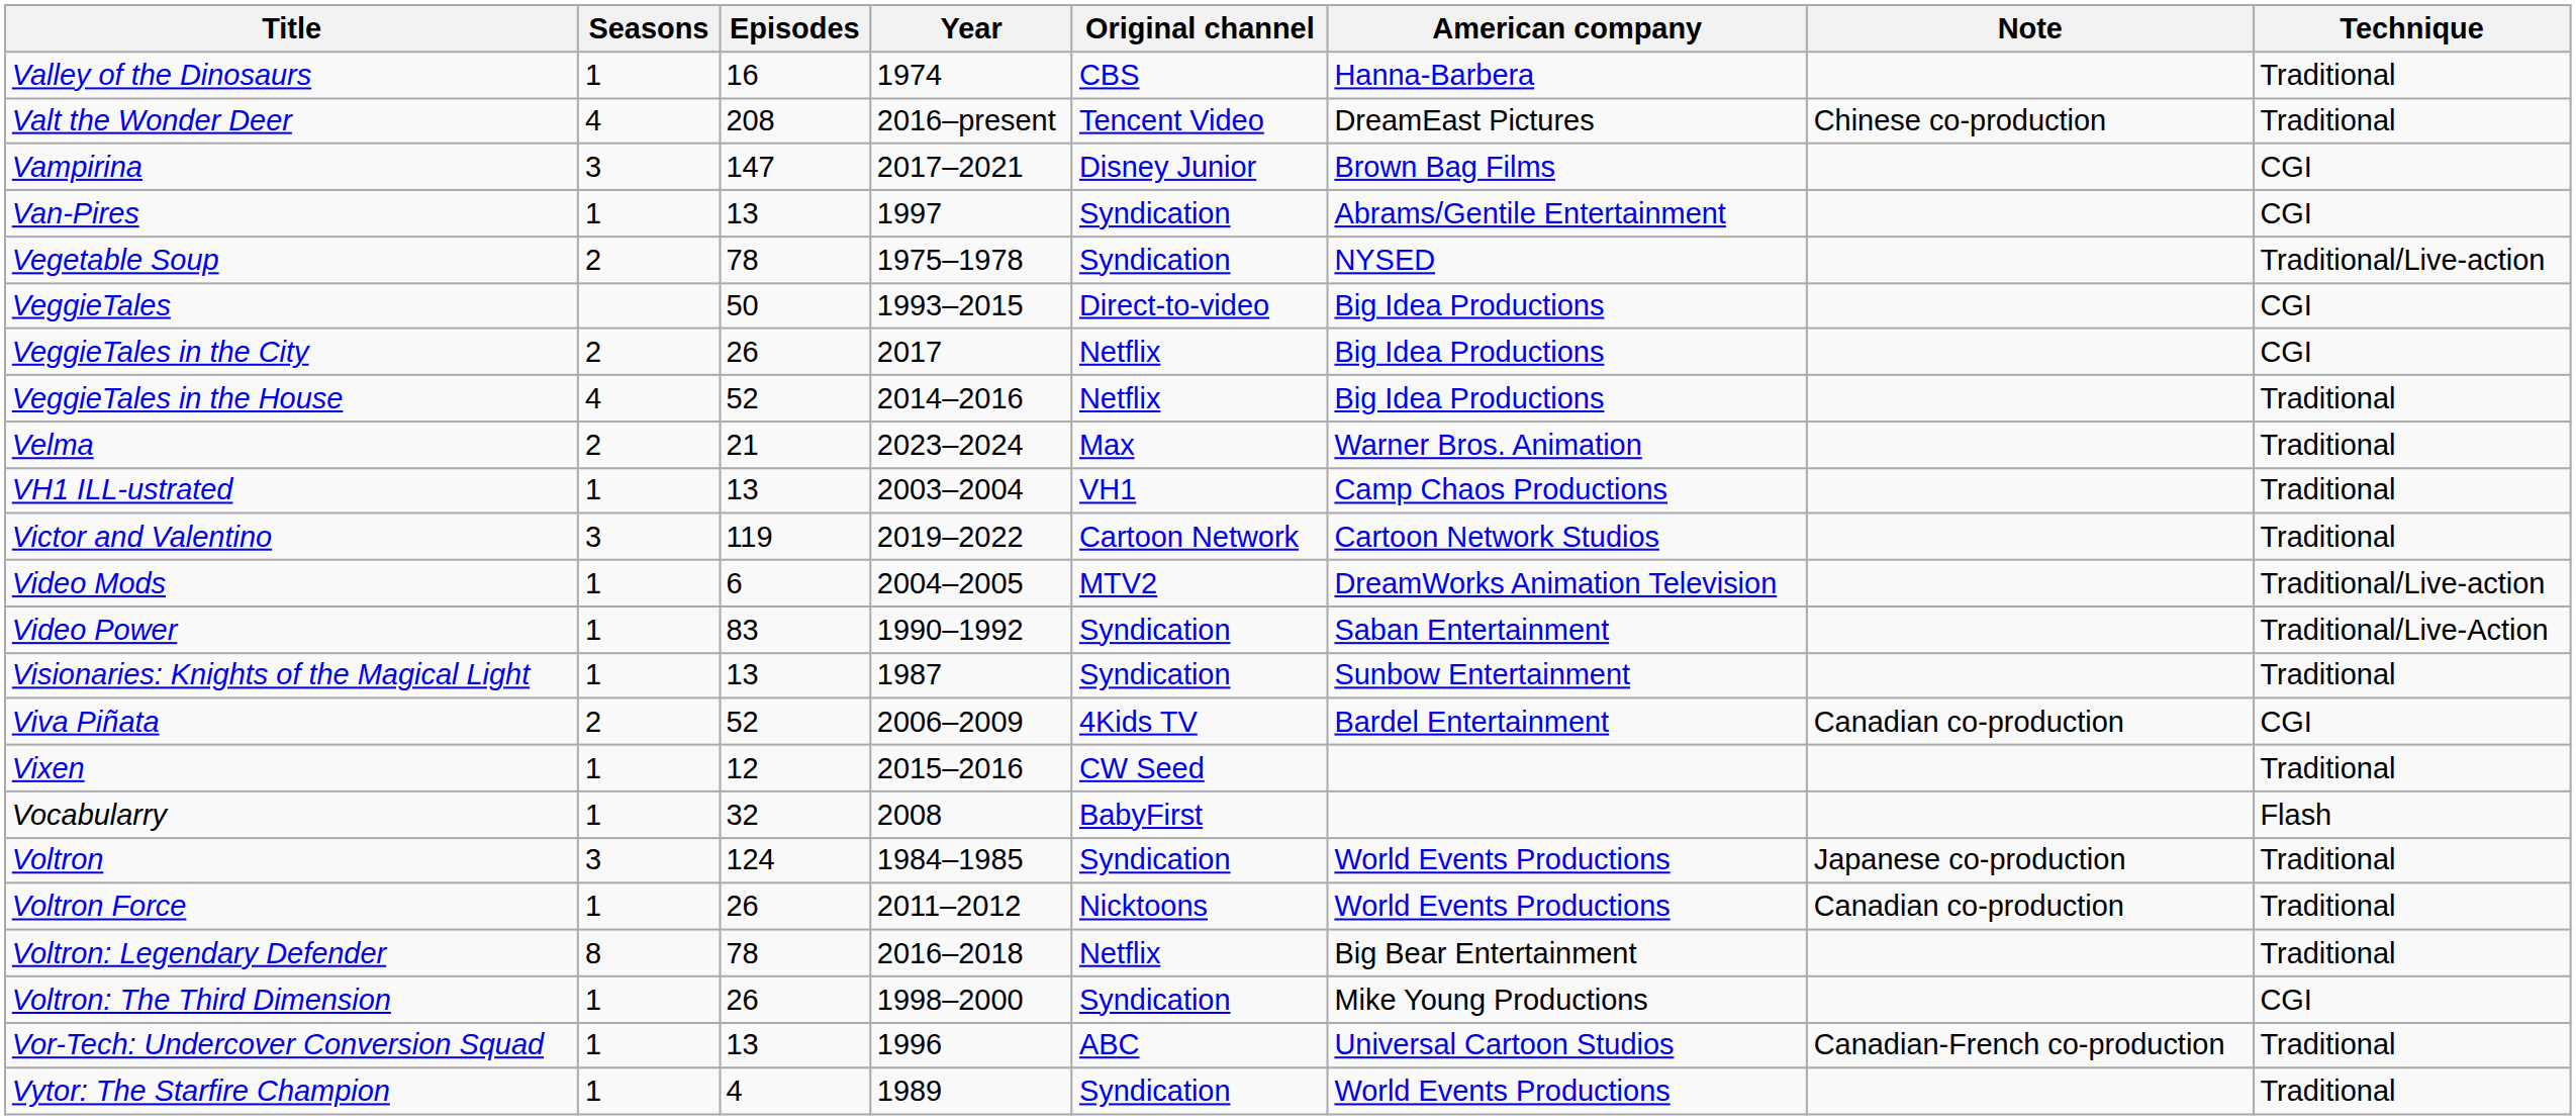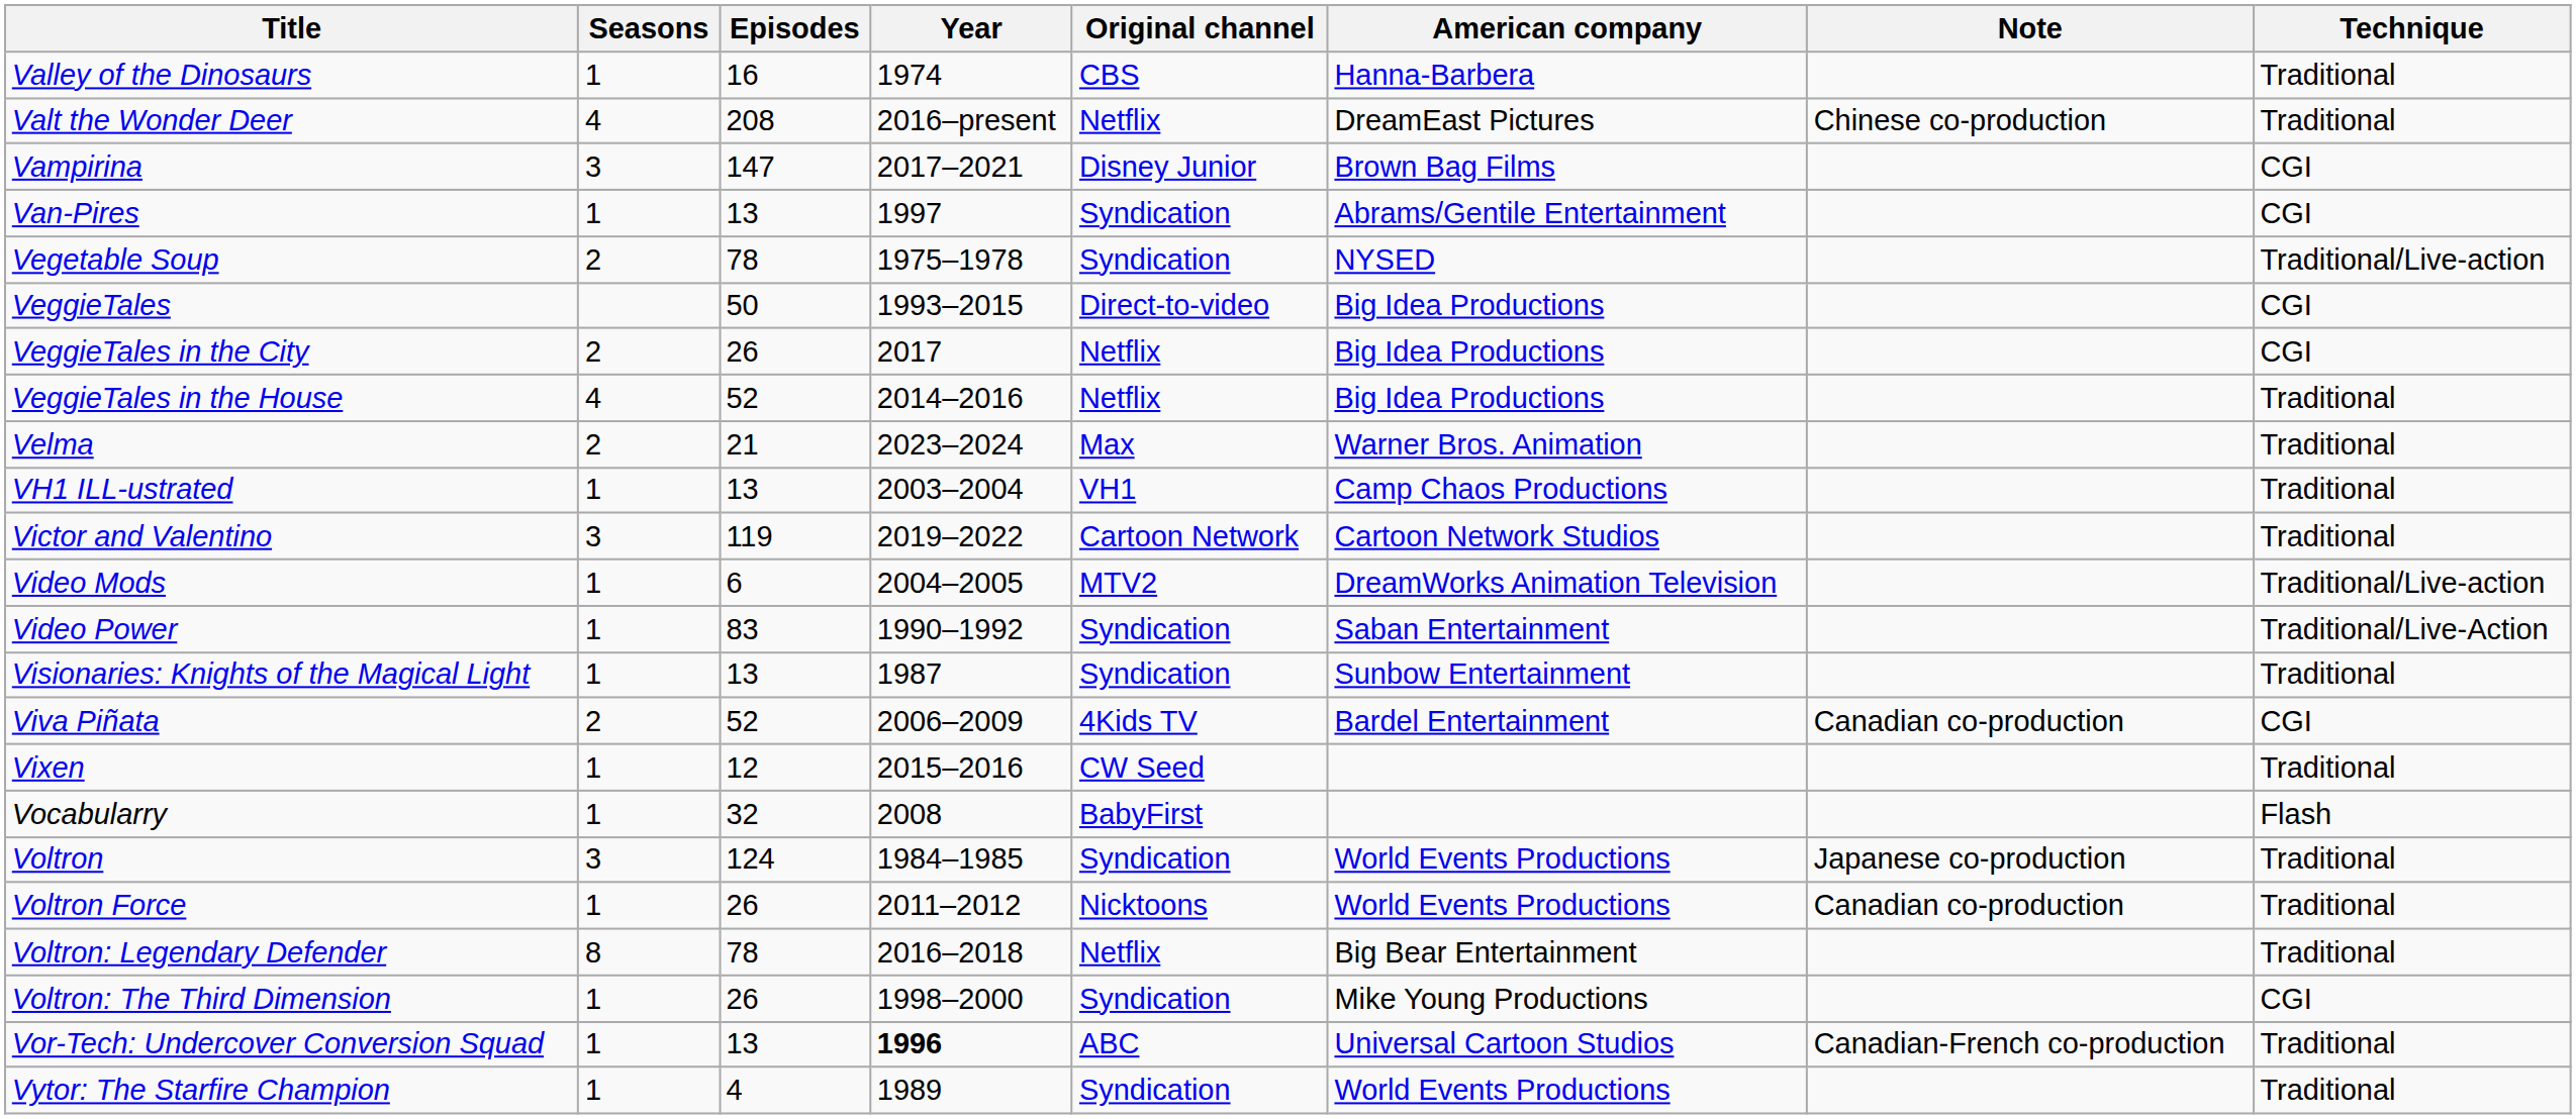Valt the Wonder Deer | Original channel: Tencent Video -> Netflix
Vor-Tech: Undercover Conversion Squad | Year: normal -> bold
